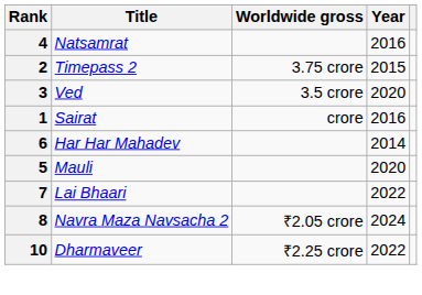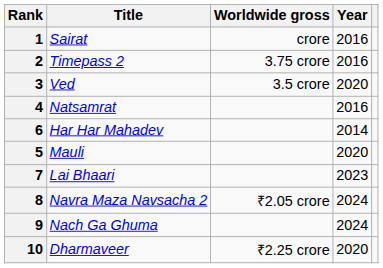rows swapped: 1 <-> 4
2 | Year: 2015 -> 2016
7 | Year: 2022 -> 2023
+ row: 9 | Nach Ga Ghuma | 2024
10 | Year: 2022 -> 2020
